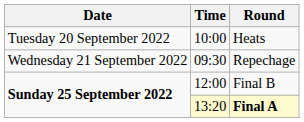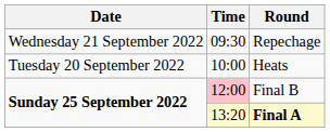rows swapped: Heats <-> Repechage
Final B | Time: no background -> pink background
